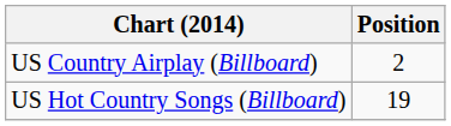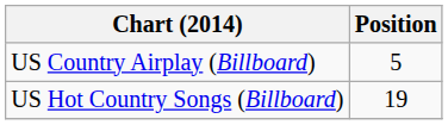US Country Airplay (Billboard) | Position: 2 -> 5
